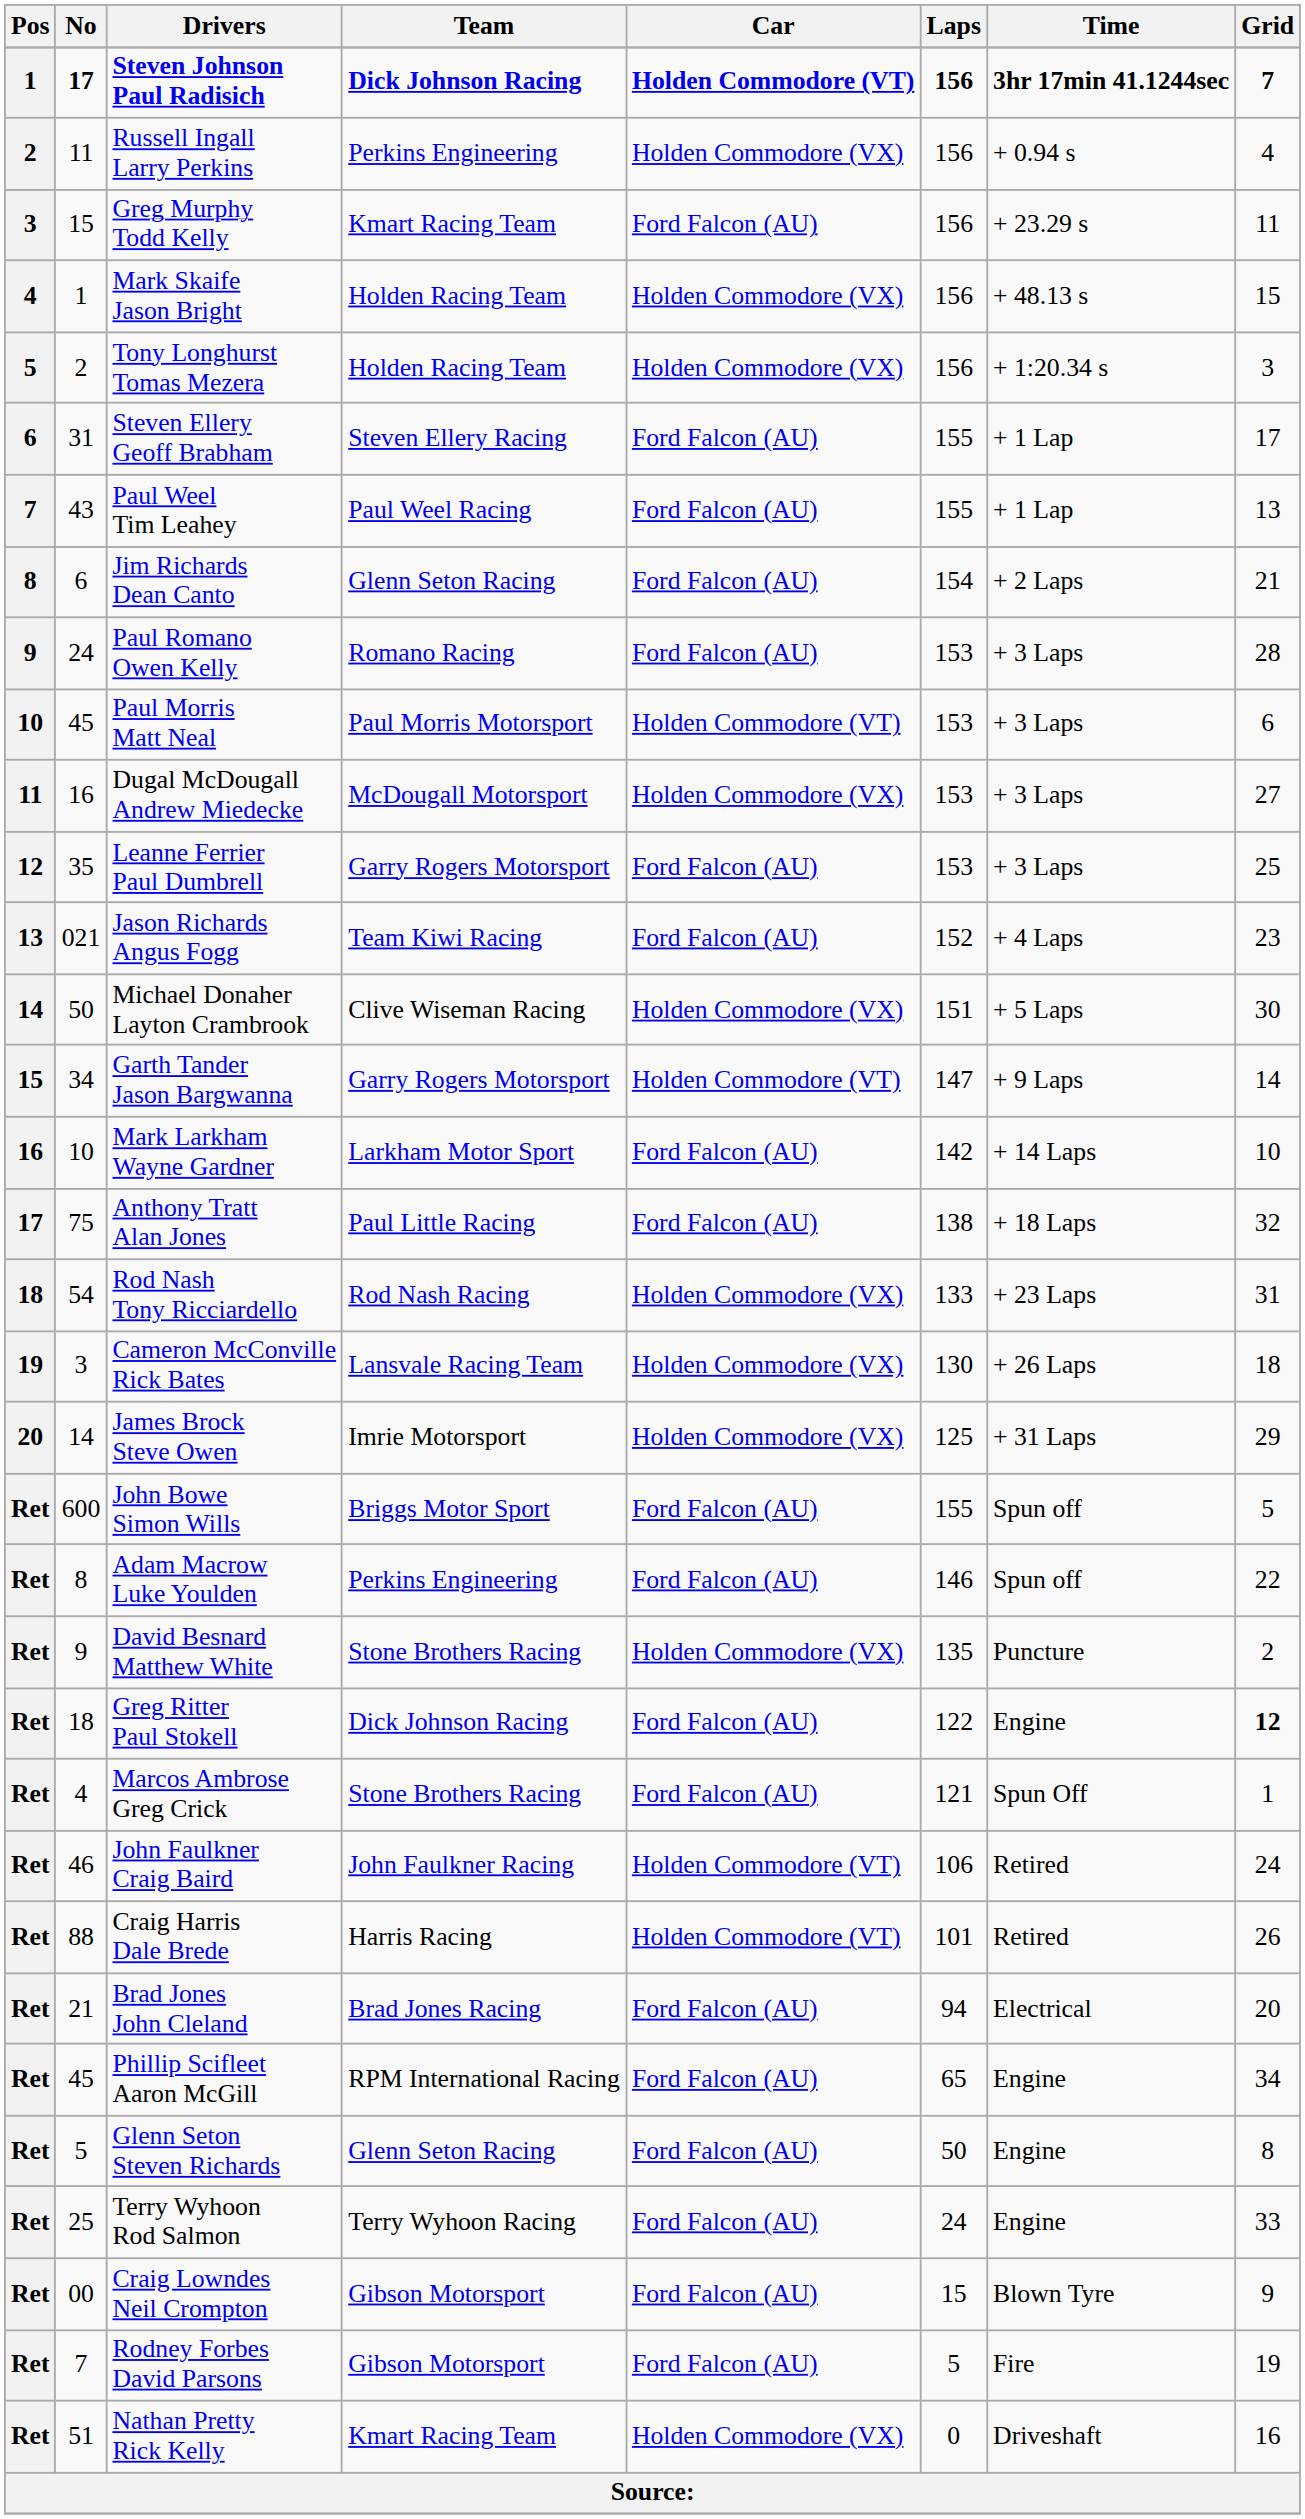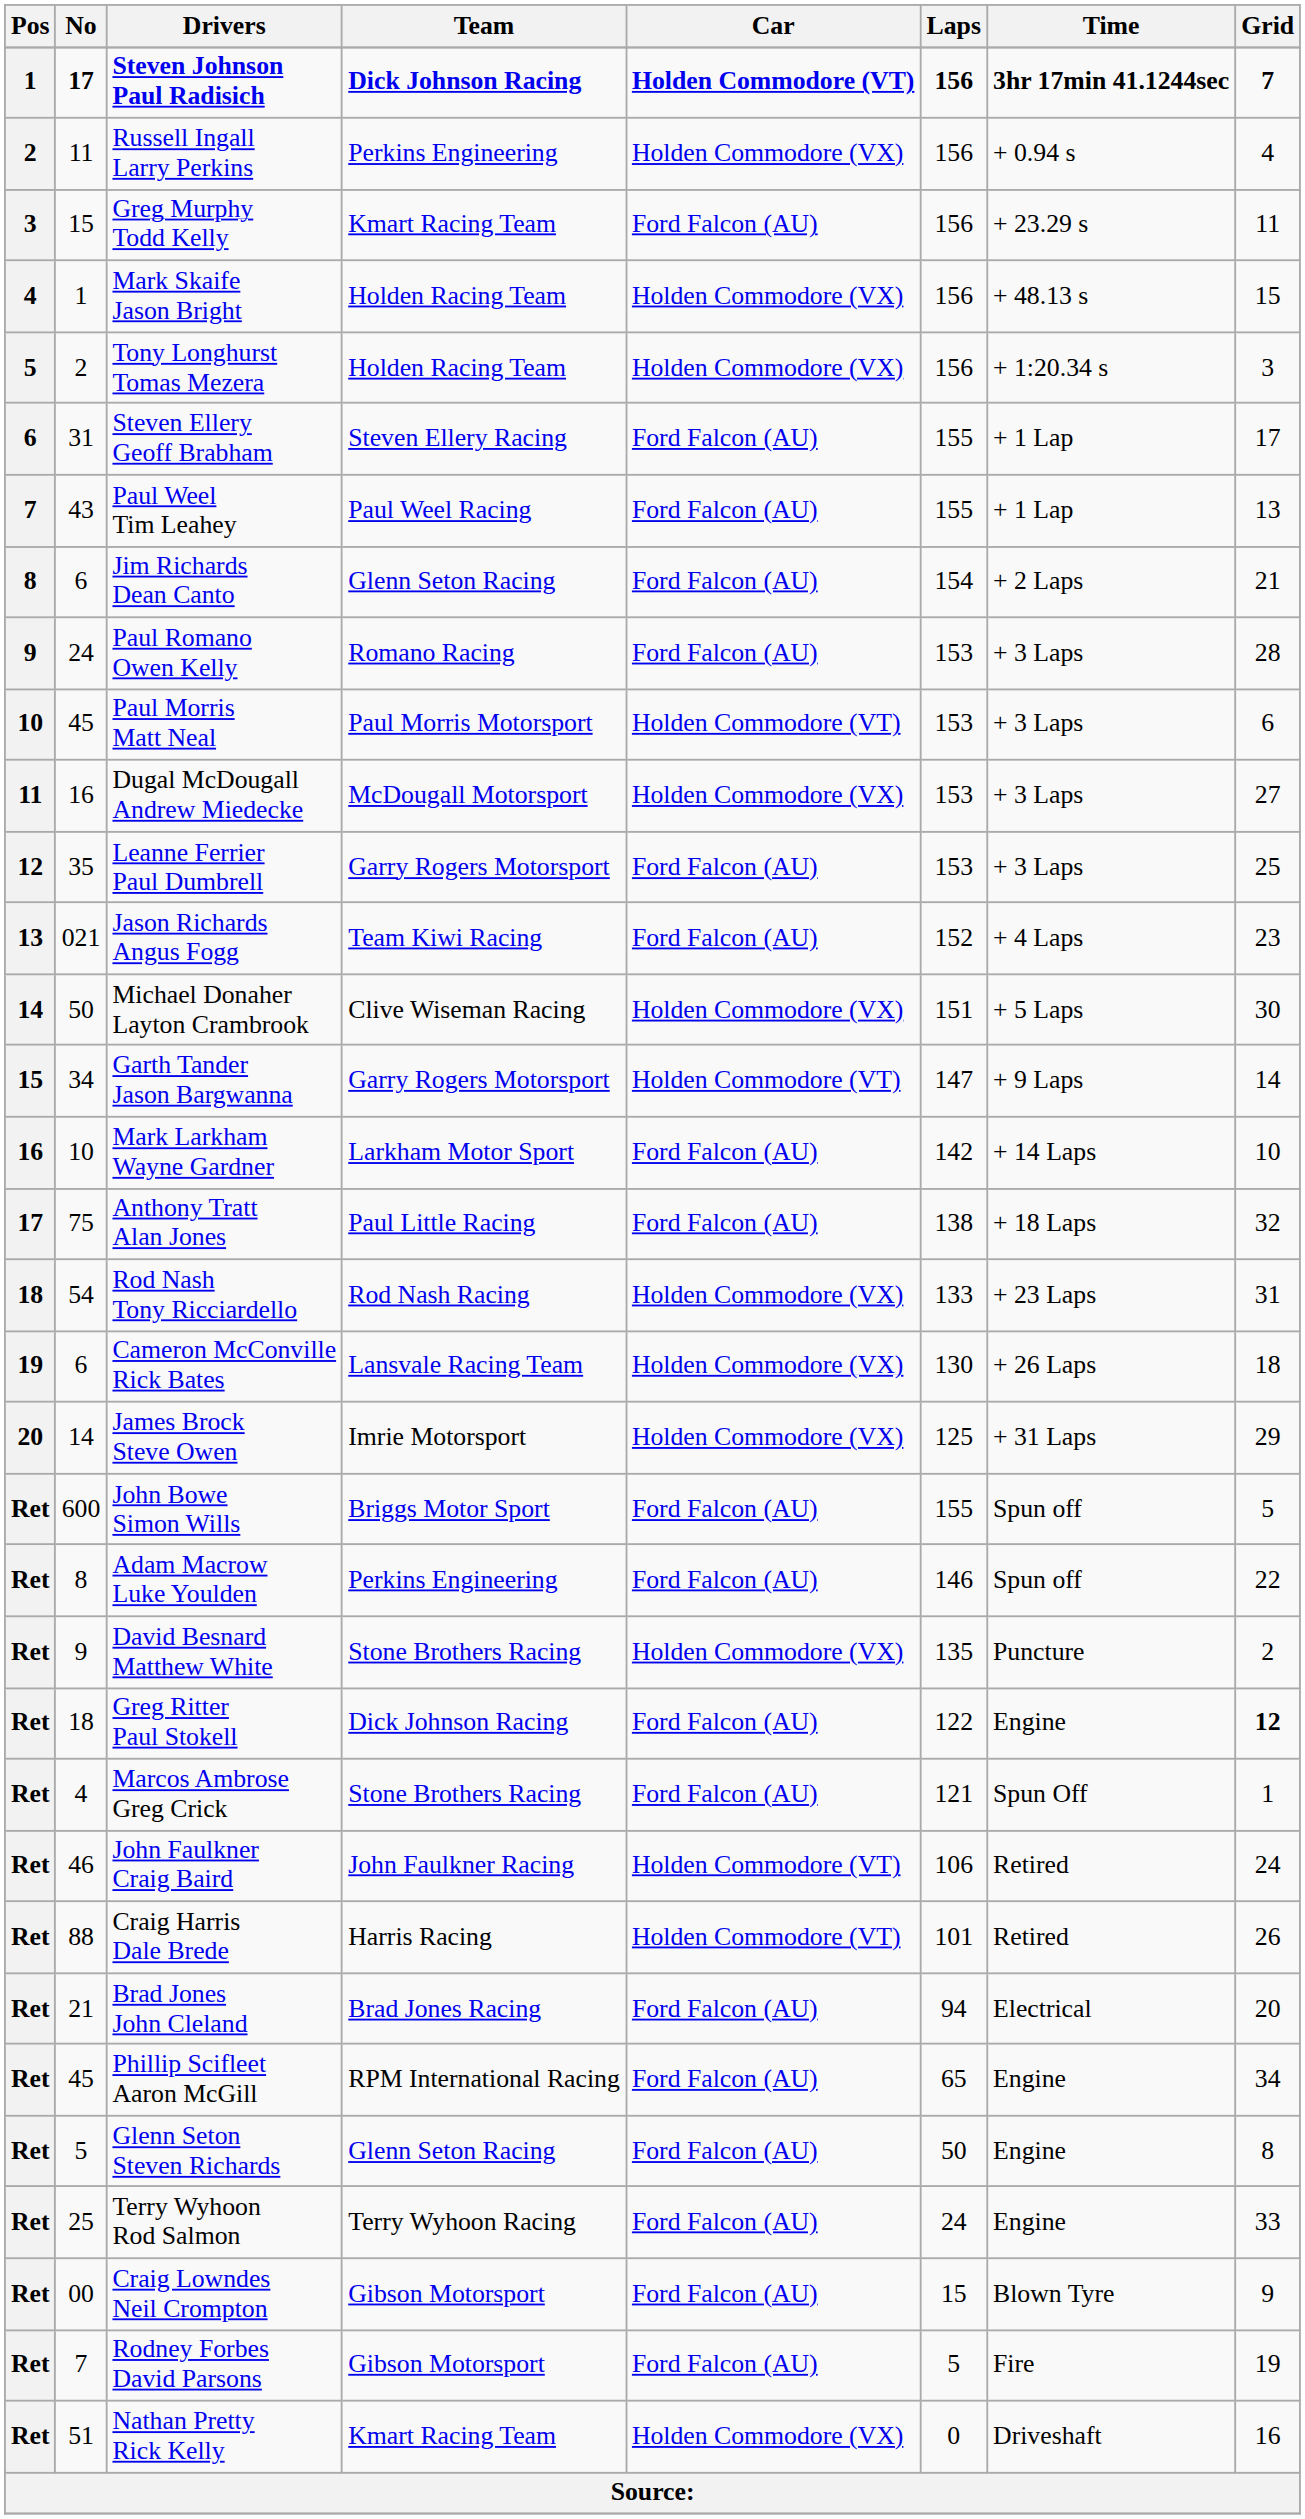Cameron McConville Rick Bates | No: 3 -> 6
